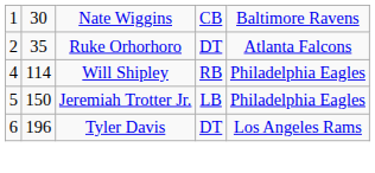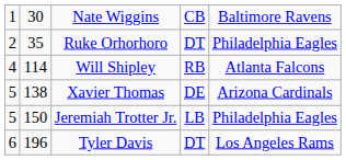Ruke Orhorhoro | column 5: Atlanta Falcons -> Philadelphia Eagles
Will Shipley | column 5: Philadelphia Eagles -> Atlanta Falcons
+ row: 5 | 138 | Xavier Thomas | DE | Arizona Cardinals
